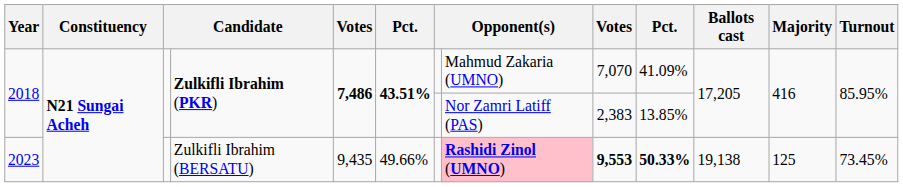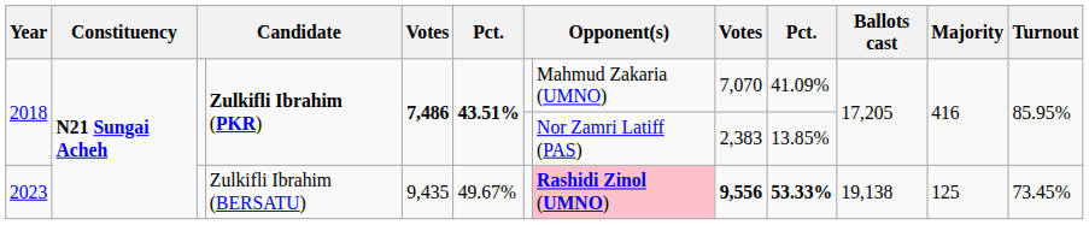2023 | column 6: 49.66% -> 49.67%
2023 | column 9: 9,553 -> 9,556
2023 | column 10: 50.33% -> 53.33%
